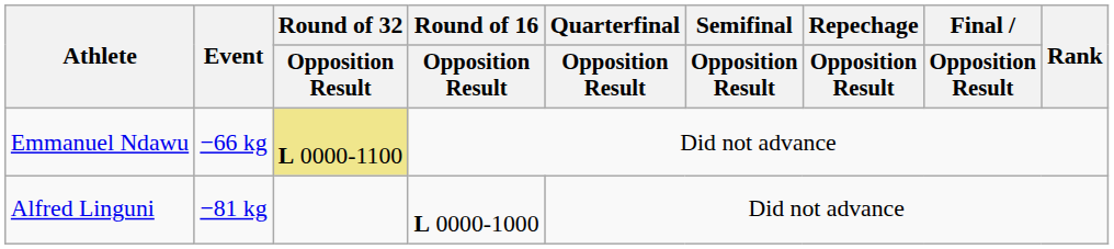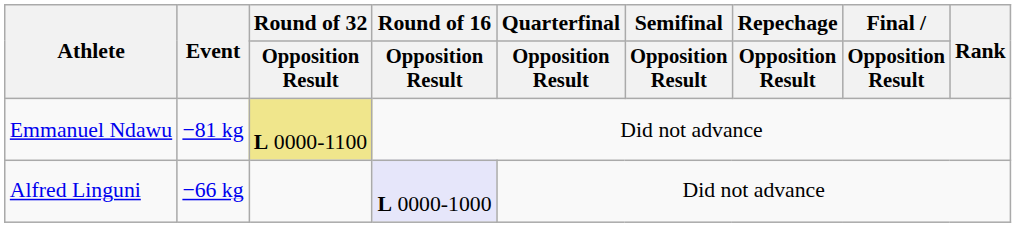Emmanuel Ndawu | Event: −66 kg -> −81 kg
Alfred Linguni | Event: −81 kg -> −66 kg
Alfred Linguni | Round of 16 / Opposition Result: no background -> lavender background
